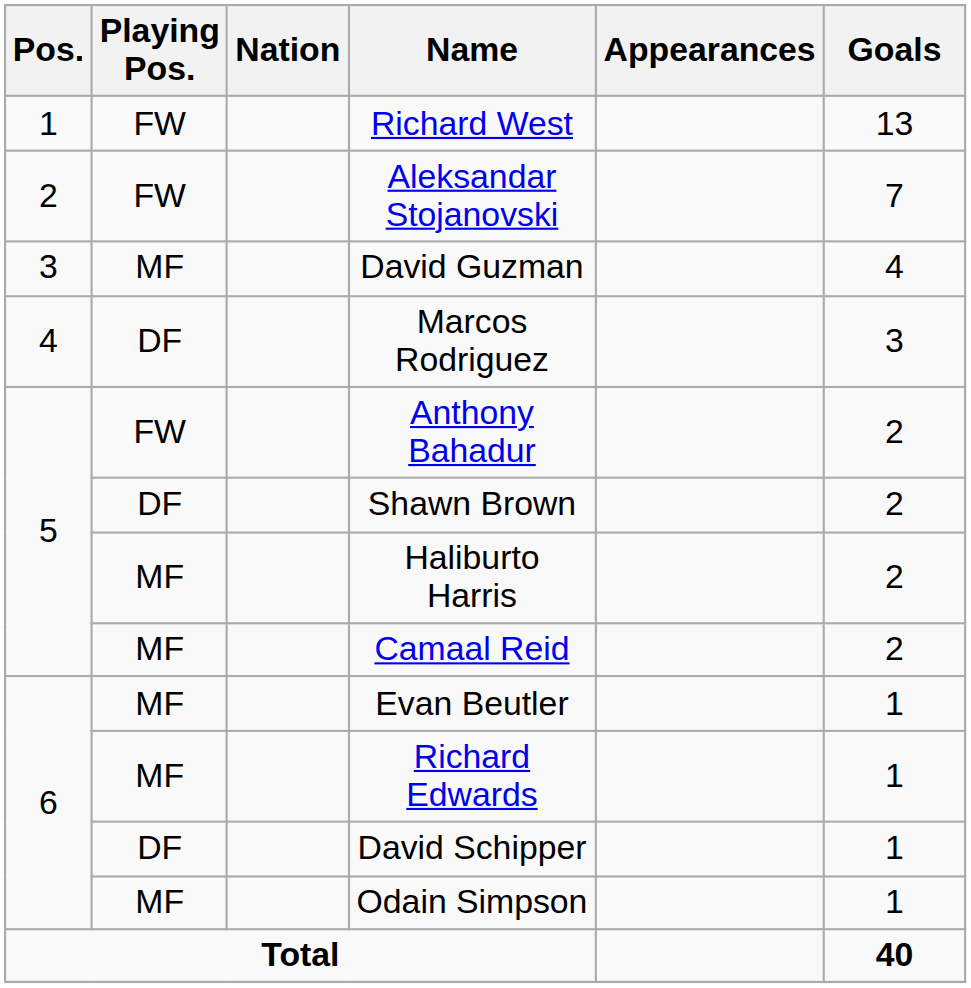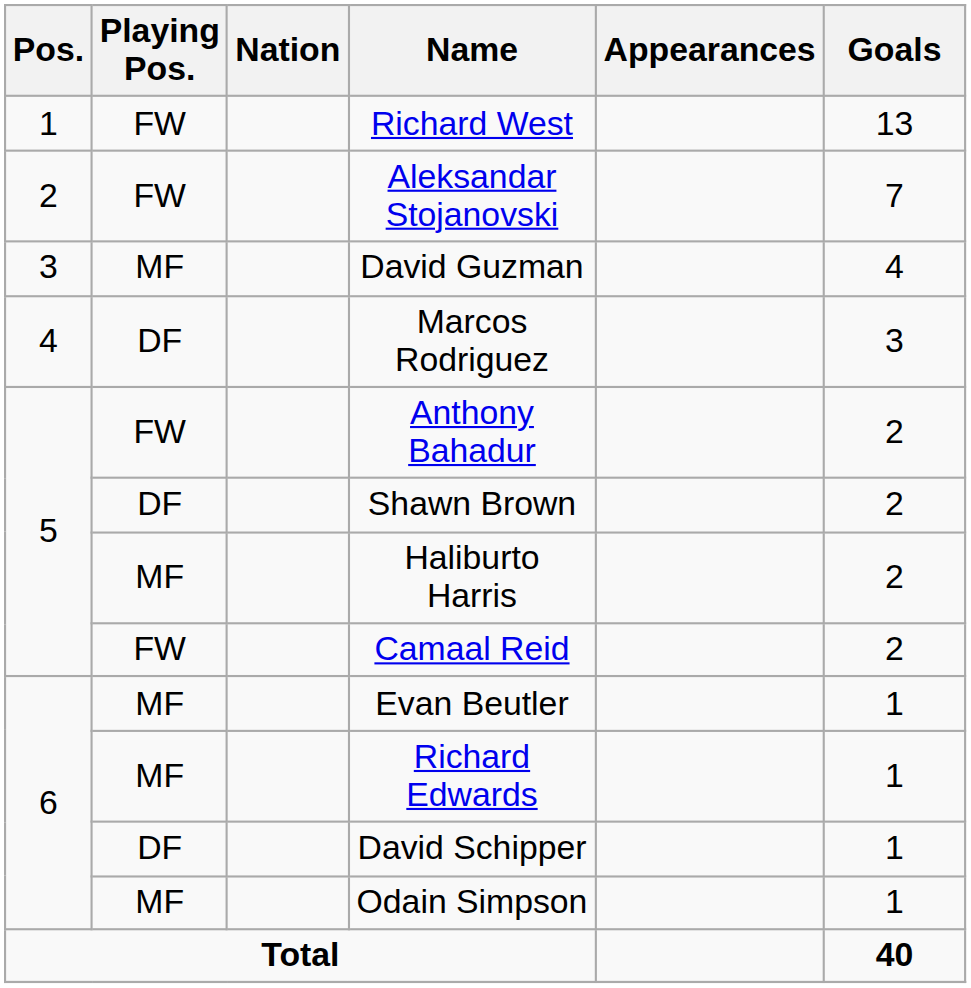Camaal Reid | Playing Pos.: MF -> FW
